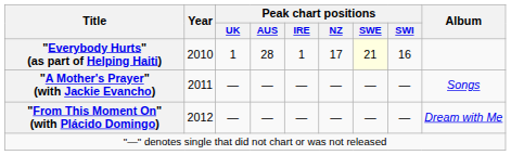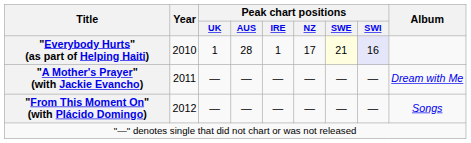"Everybody Hurts" (as part of Helping Haiti) | Peak chart positions / SWI: no background -> lavender background
"A Mother's Prayer" (with Jackie Evancho) | Album: Songs -> Dream with Me
"From This Moment On" (with Plácido Domingo) | Album: Dream with Me -> Songs
